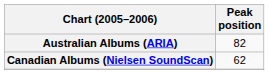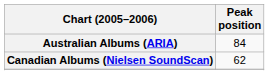Australian Albums (ARIA) | Peak position: 82 -> 84
